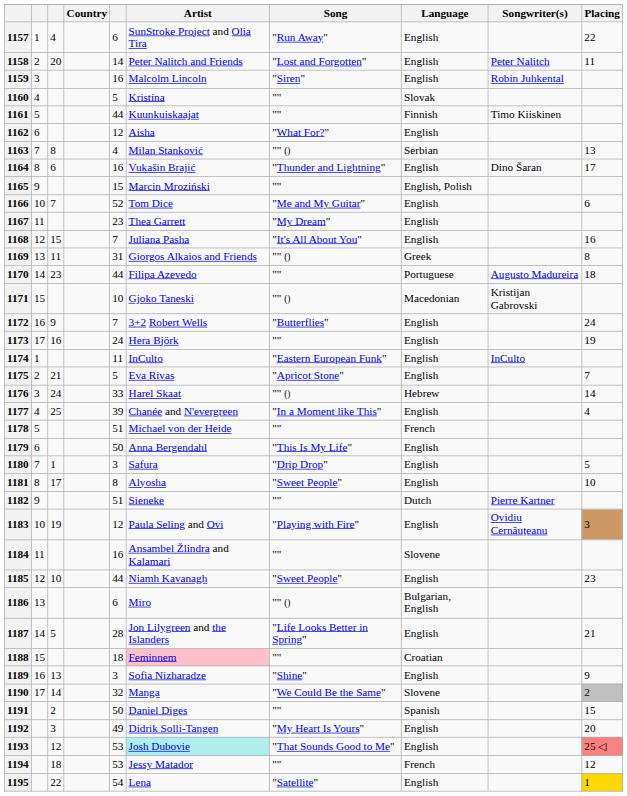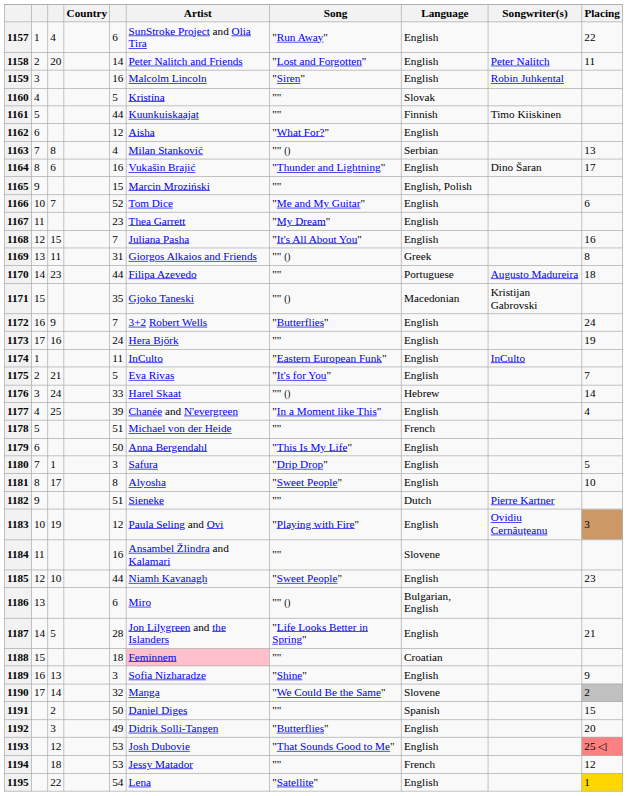1171 | column 5: 10 -> 35
1175 | Song: "Apricot Stone" -> "It's for You"
1192 | Song: "My Heart Is Yours" -> "Butterflies"
1193 | Artist: paleturquoise background -> no background
